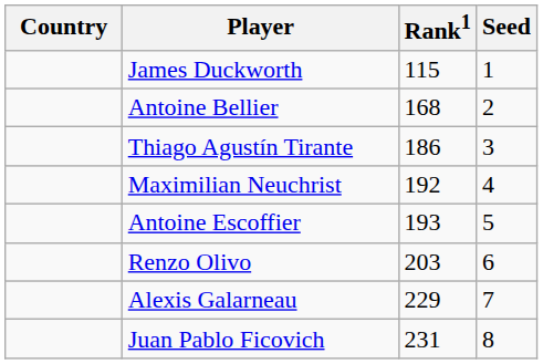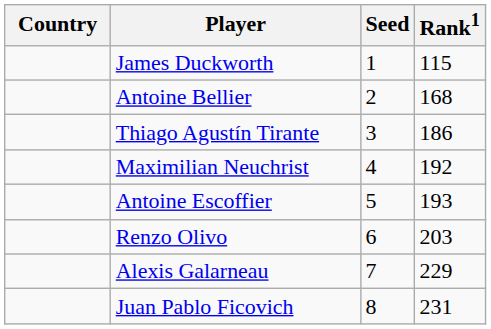columns swapped: Rank1 <-> Seed
